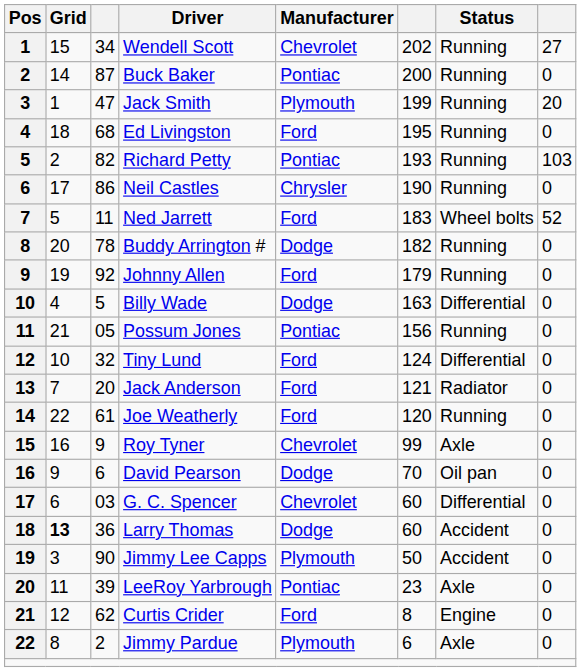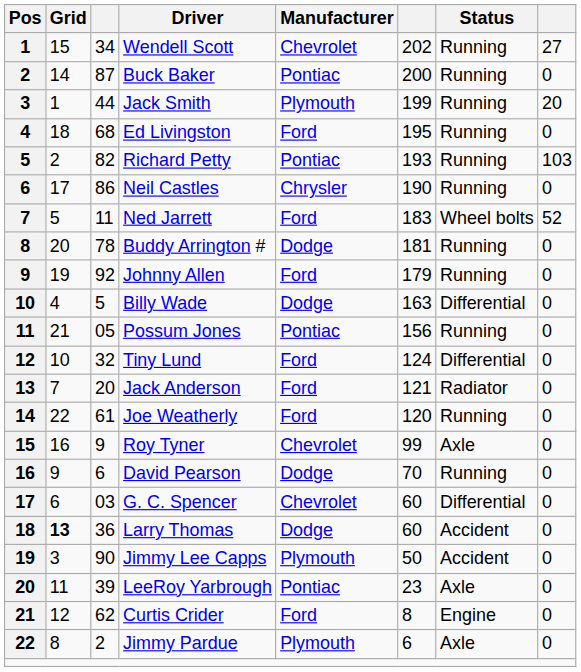Jack Smith | column 3: 47 -> 44
Buddy Arrington # | column 6: 182 -> 181
David Pearson | Status: Oil pan -> Running
